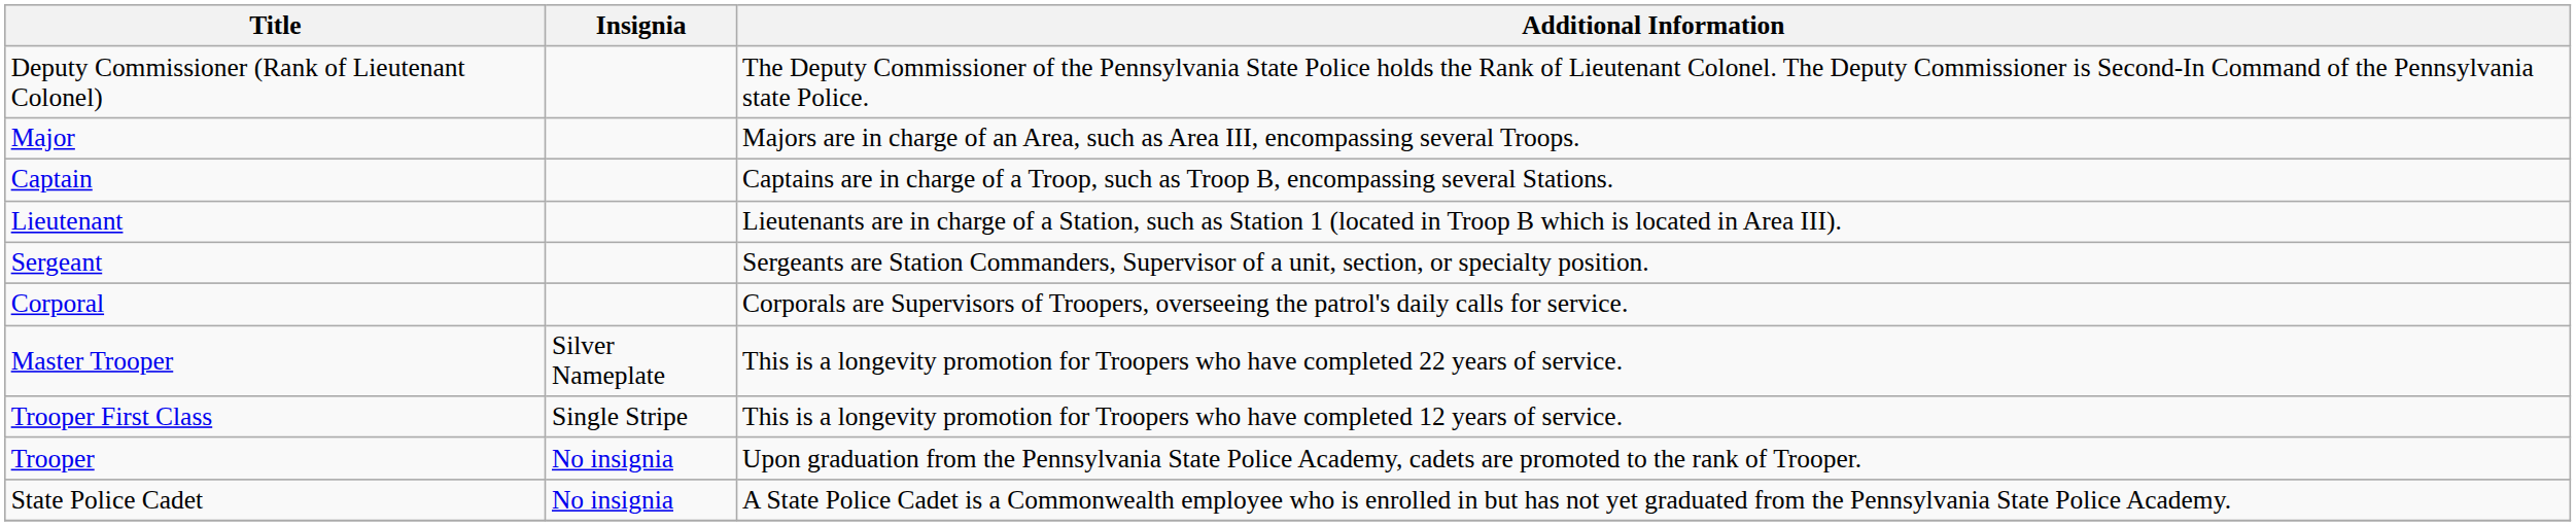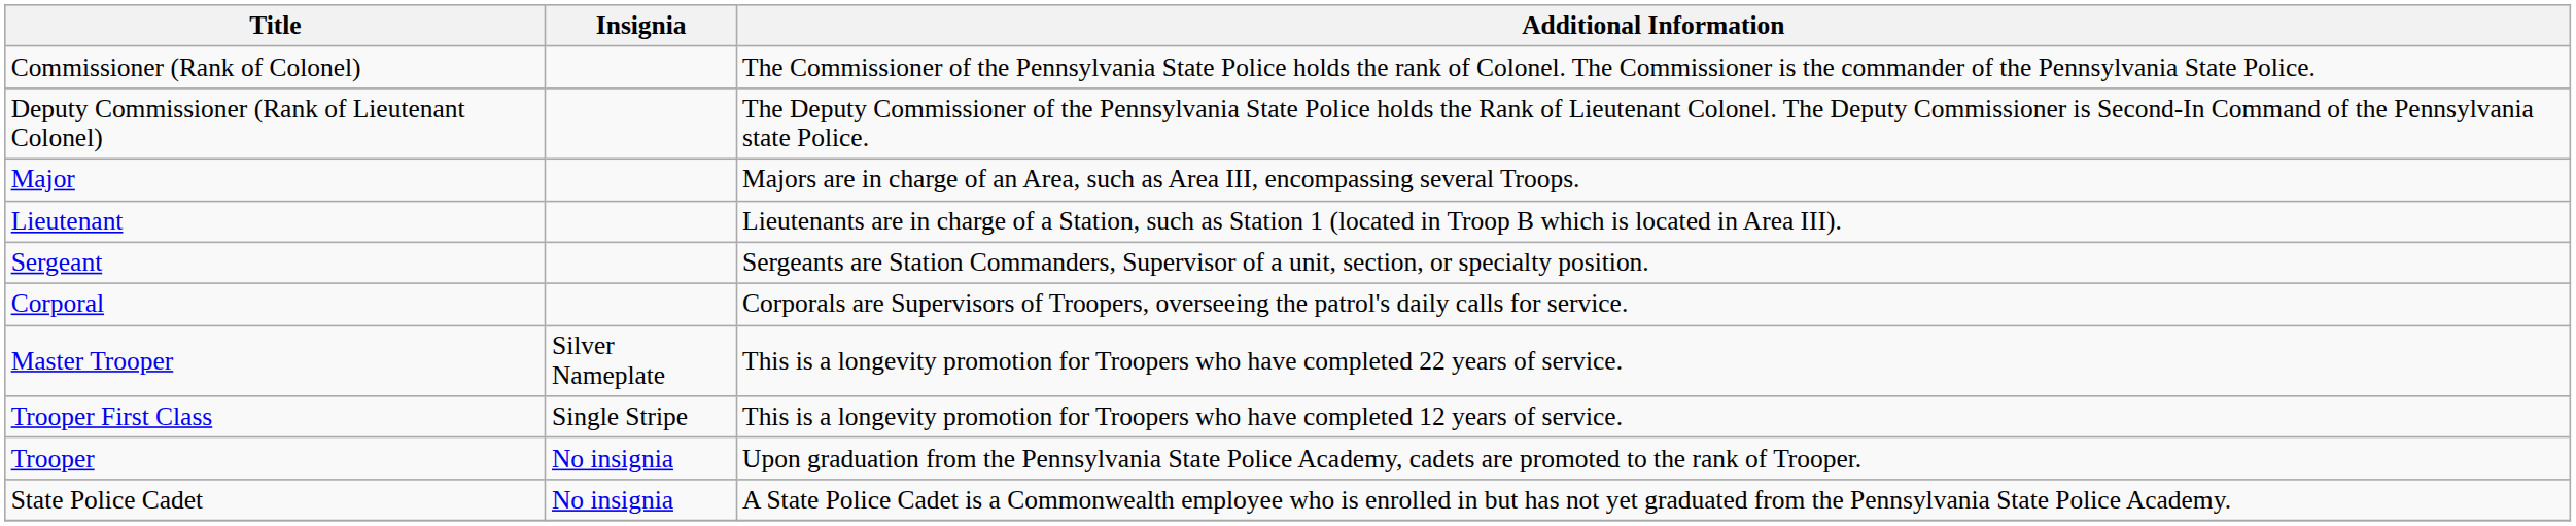+ row: Commissioner (Rank of Colonel) | The Commissioner of the Pennsylvania State Police holds the rank of Colonel. The Commissioner is the commander of the Pennsylvania State Police.
- row: Captain | Captains are in charge of a Troop, such as Troop B, encompassing several Stations.
